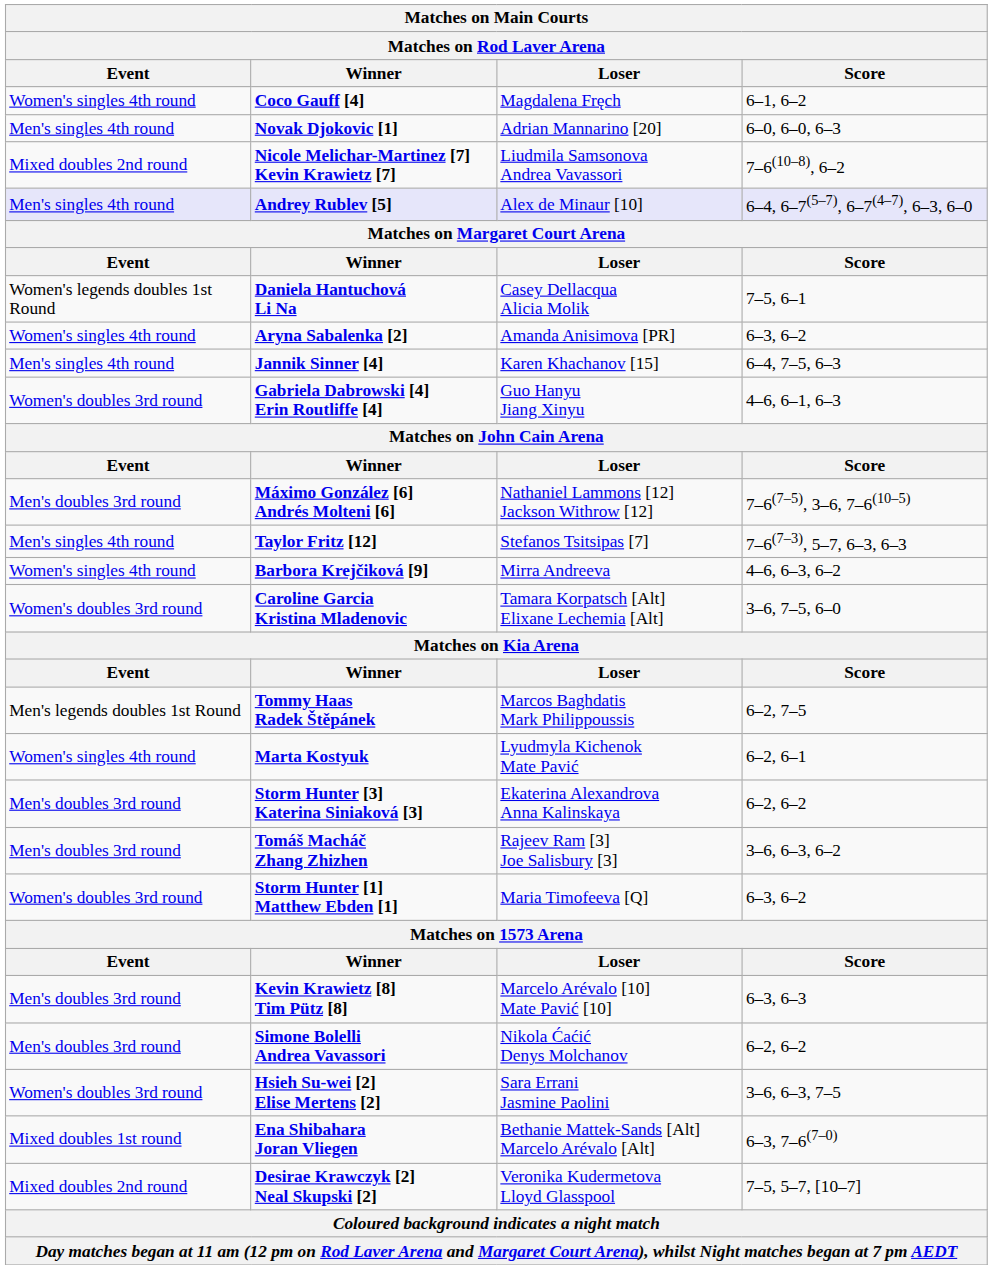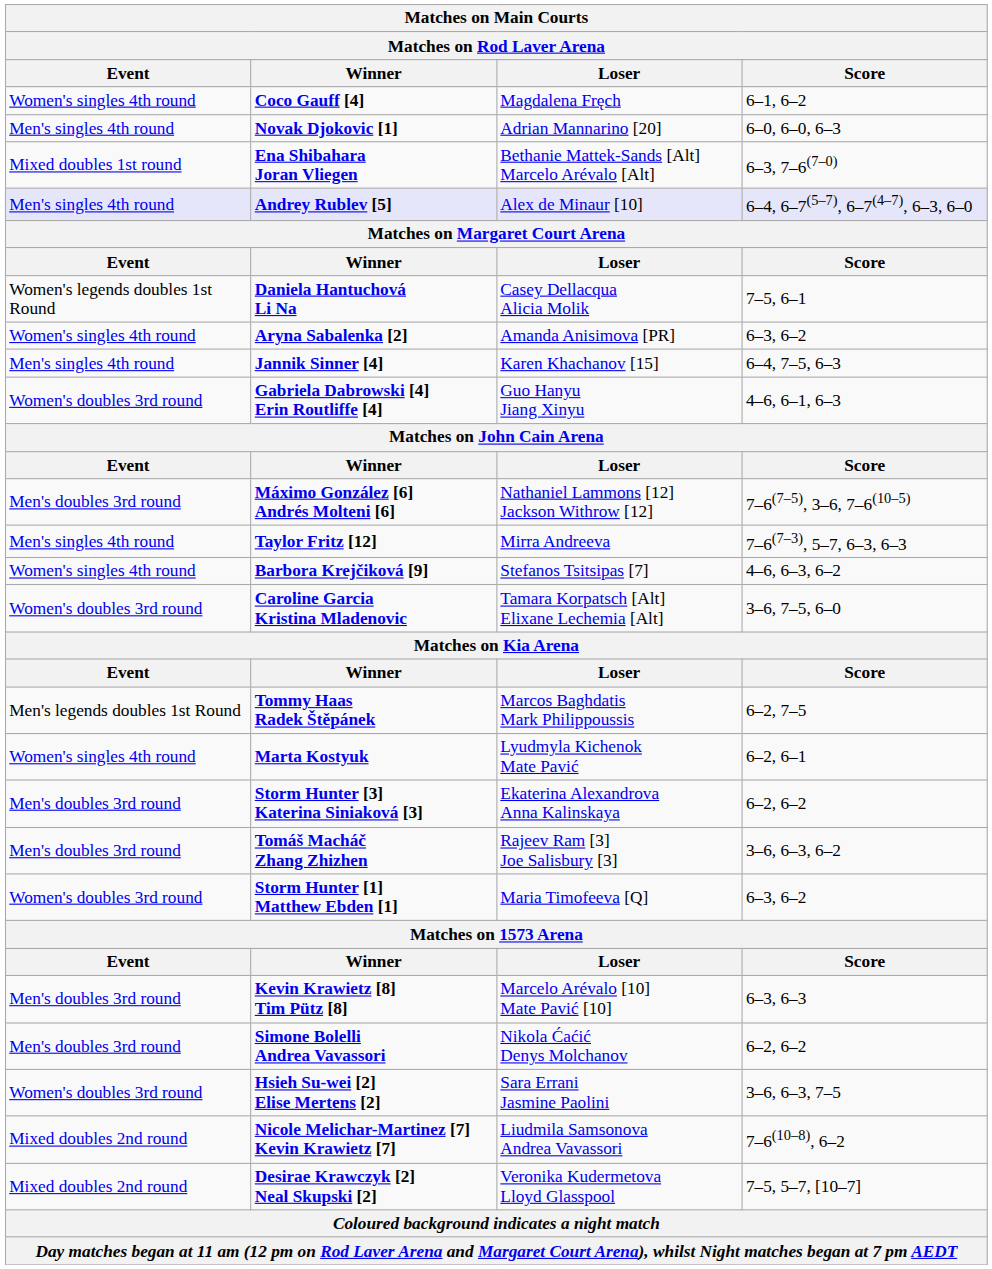rows swapped: Ena Shibahara Joran Vliegen <-> Nicole Melichar-Martinez [7] Kevin Krawietz [7]
Taylor Fritz [12] | Loser: Stefanos Tsitsipas [7] -> Mirra Andreeva
Barbora Krejčiková [9] | Loser: Mirra Andreeva -> Stefanos Tsitsipas [7]
